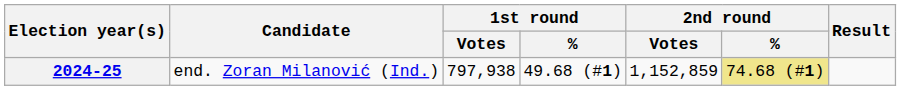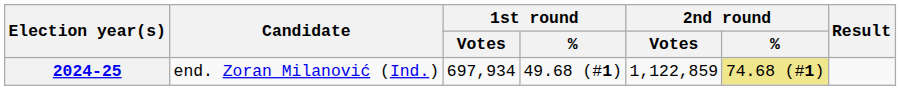2024-25 | 1st round / Votes: 797,938 -> 697,934
2024-25 | 2nd round / Votes: 1,152,859 -> 1,122,859
